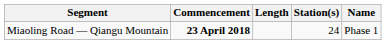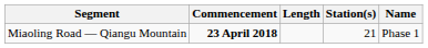Miaoling Road — Qiangu Mountain | Station(s): 24 -> 21
